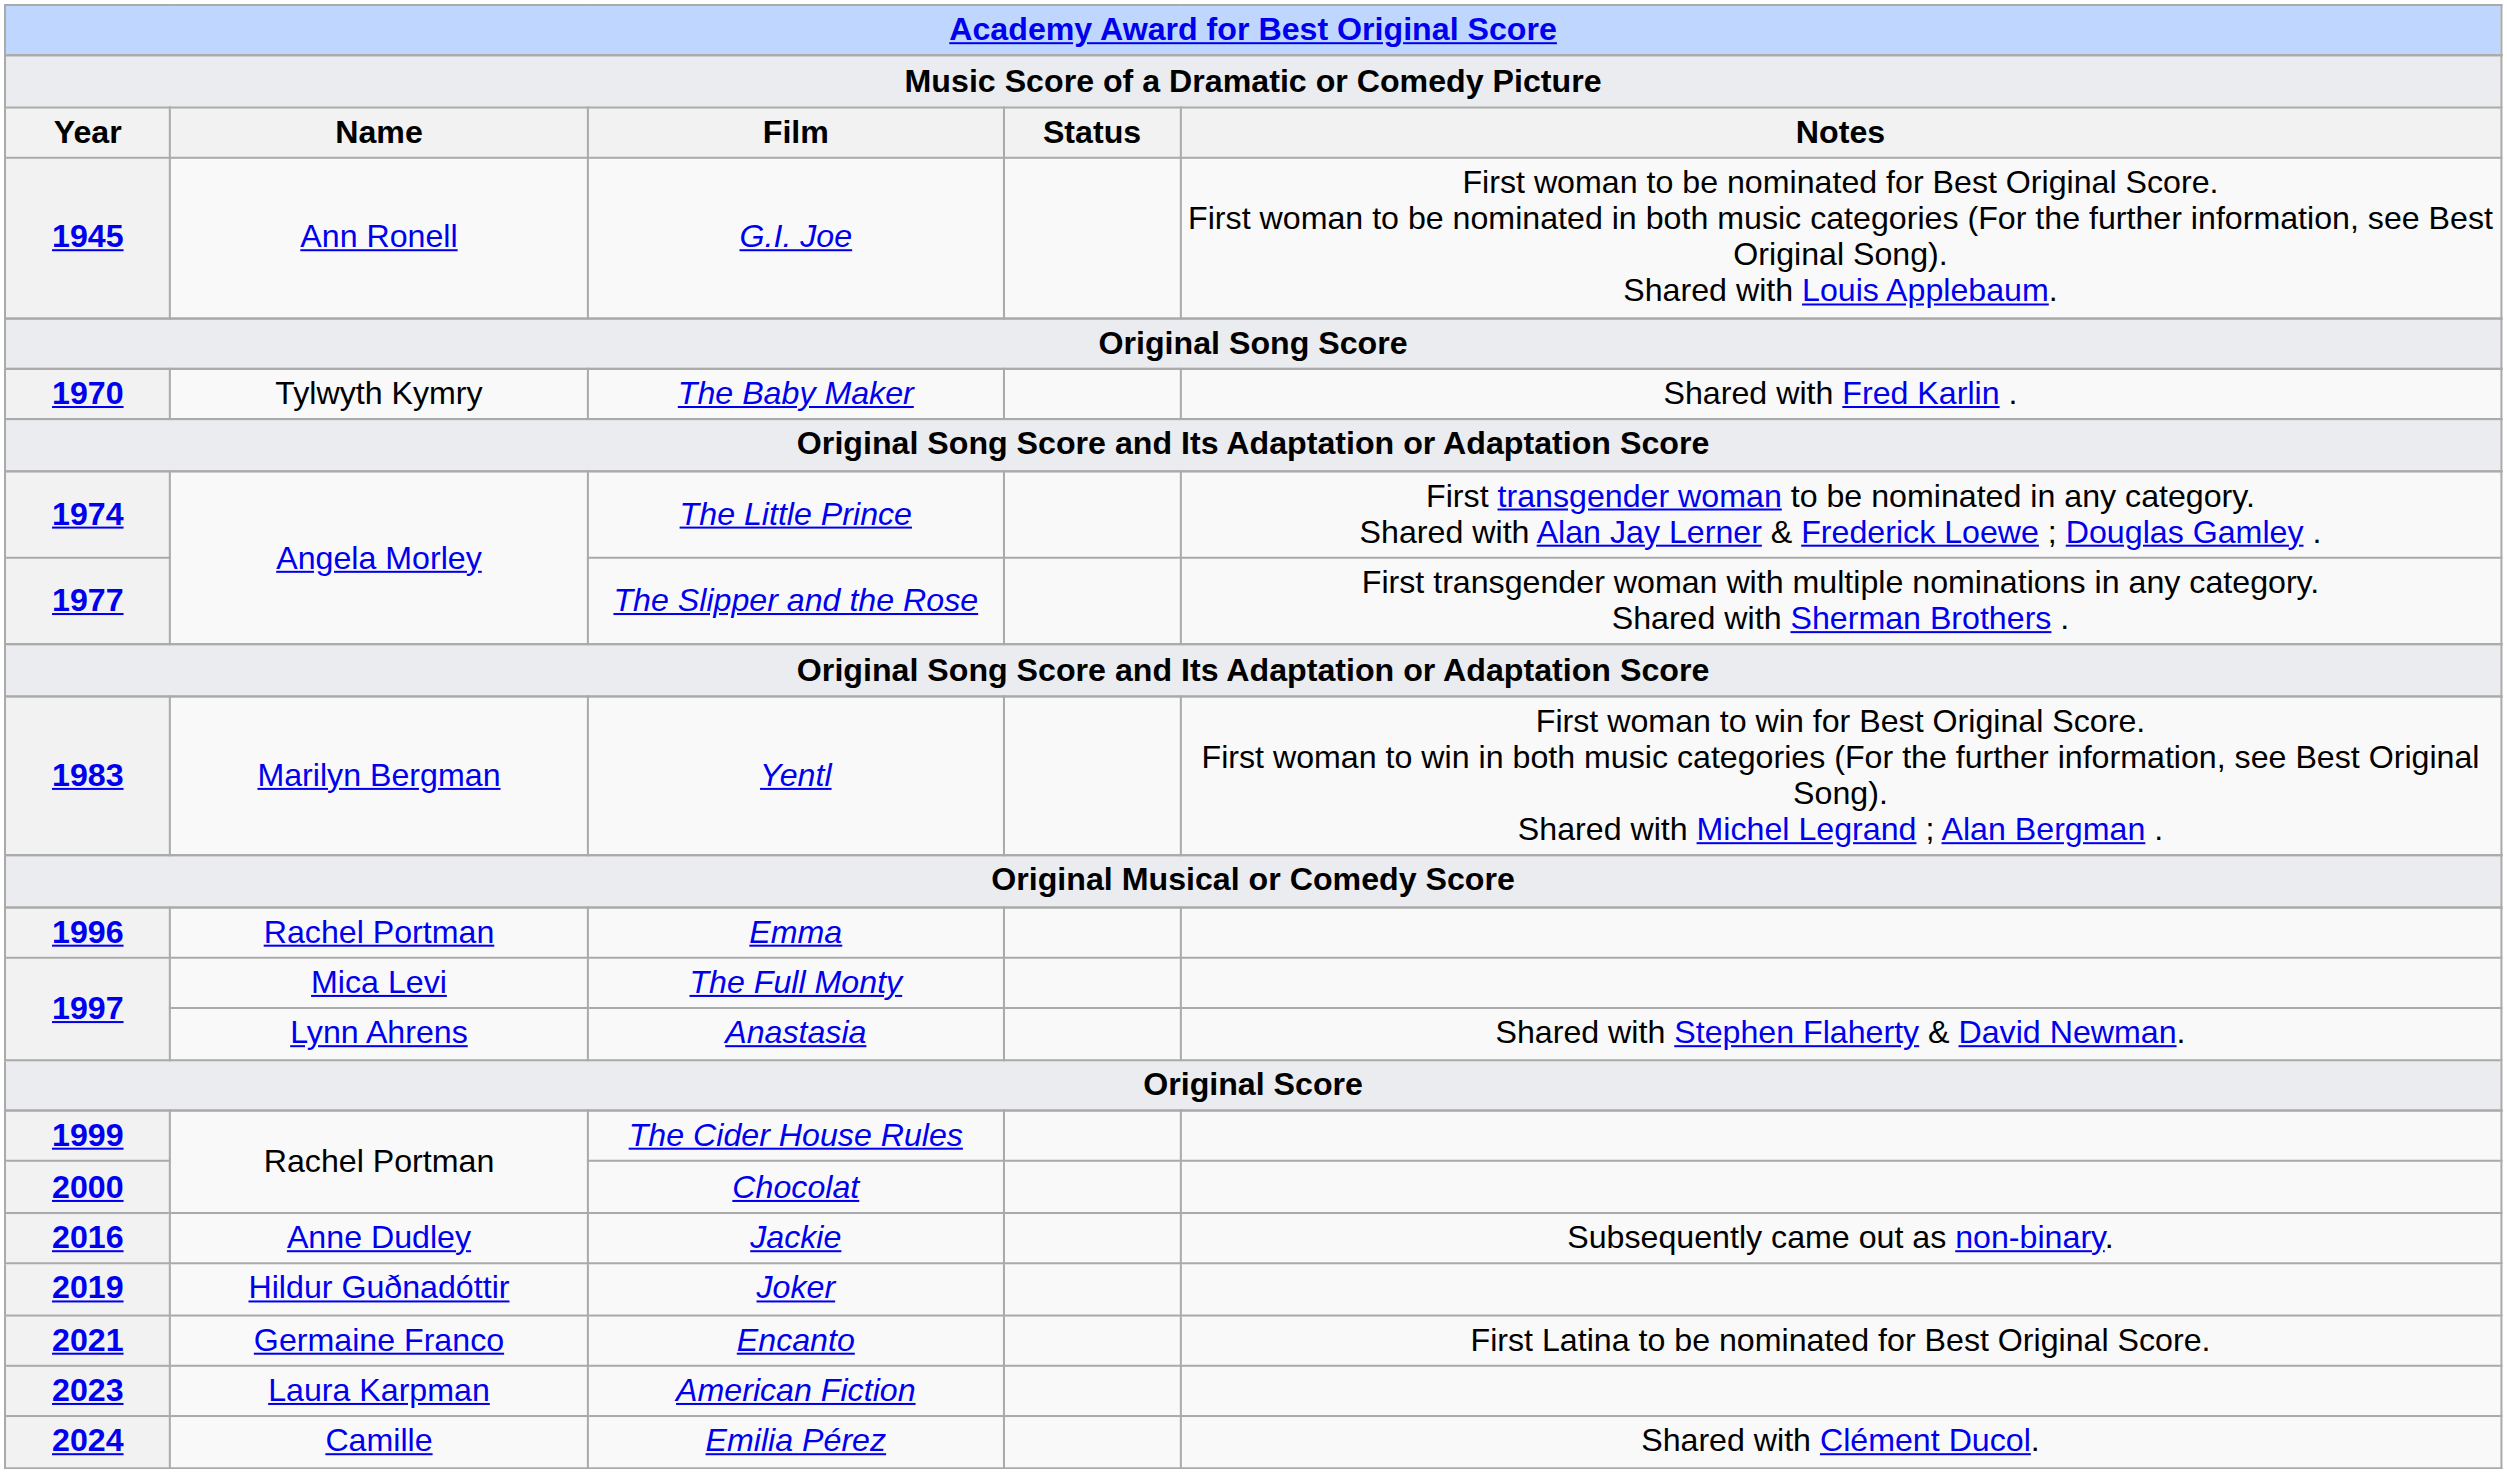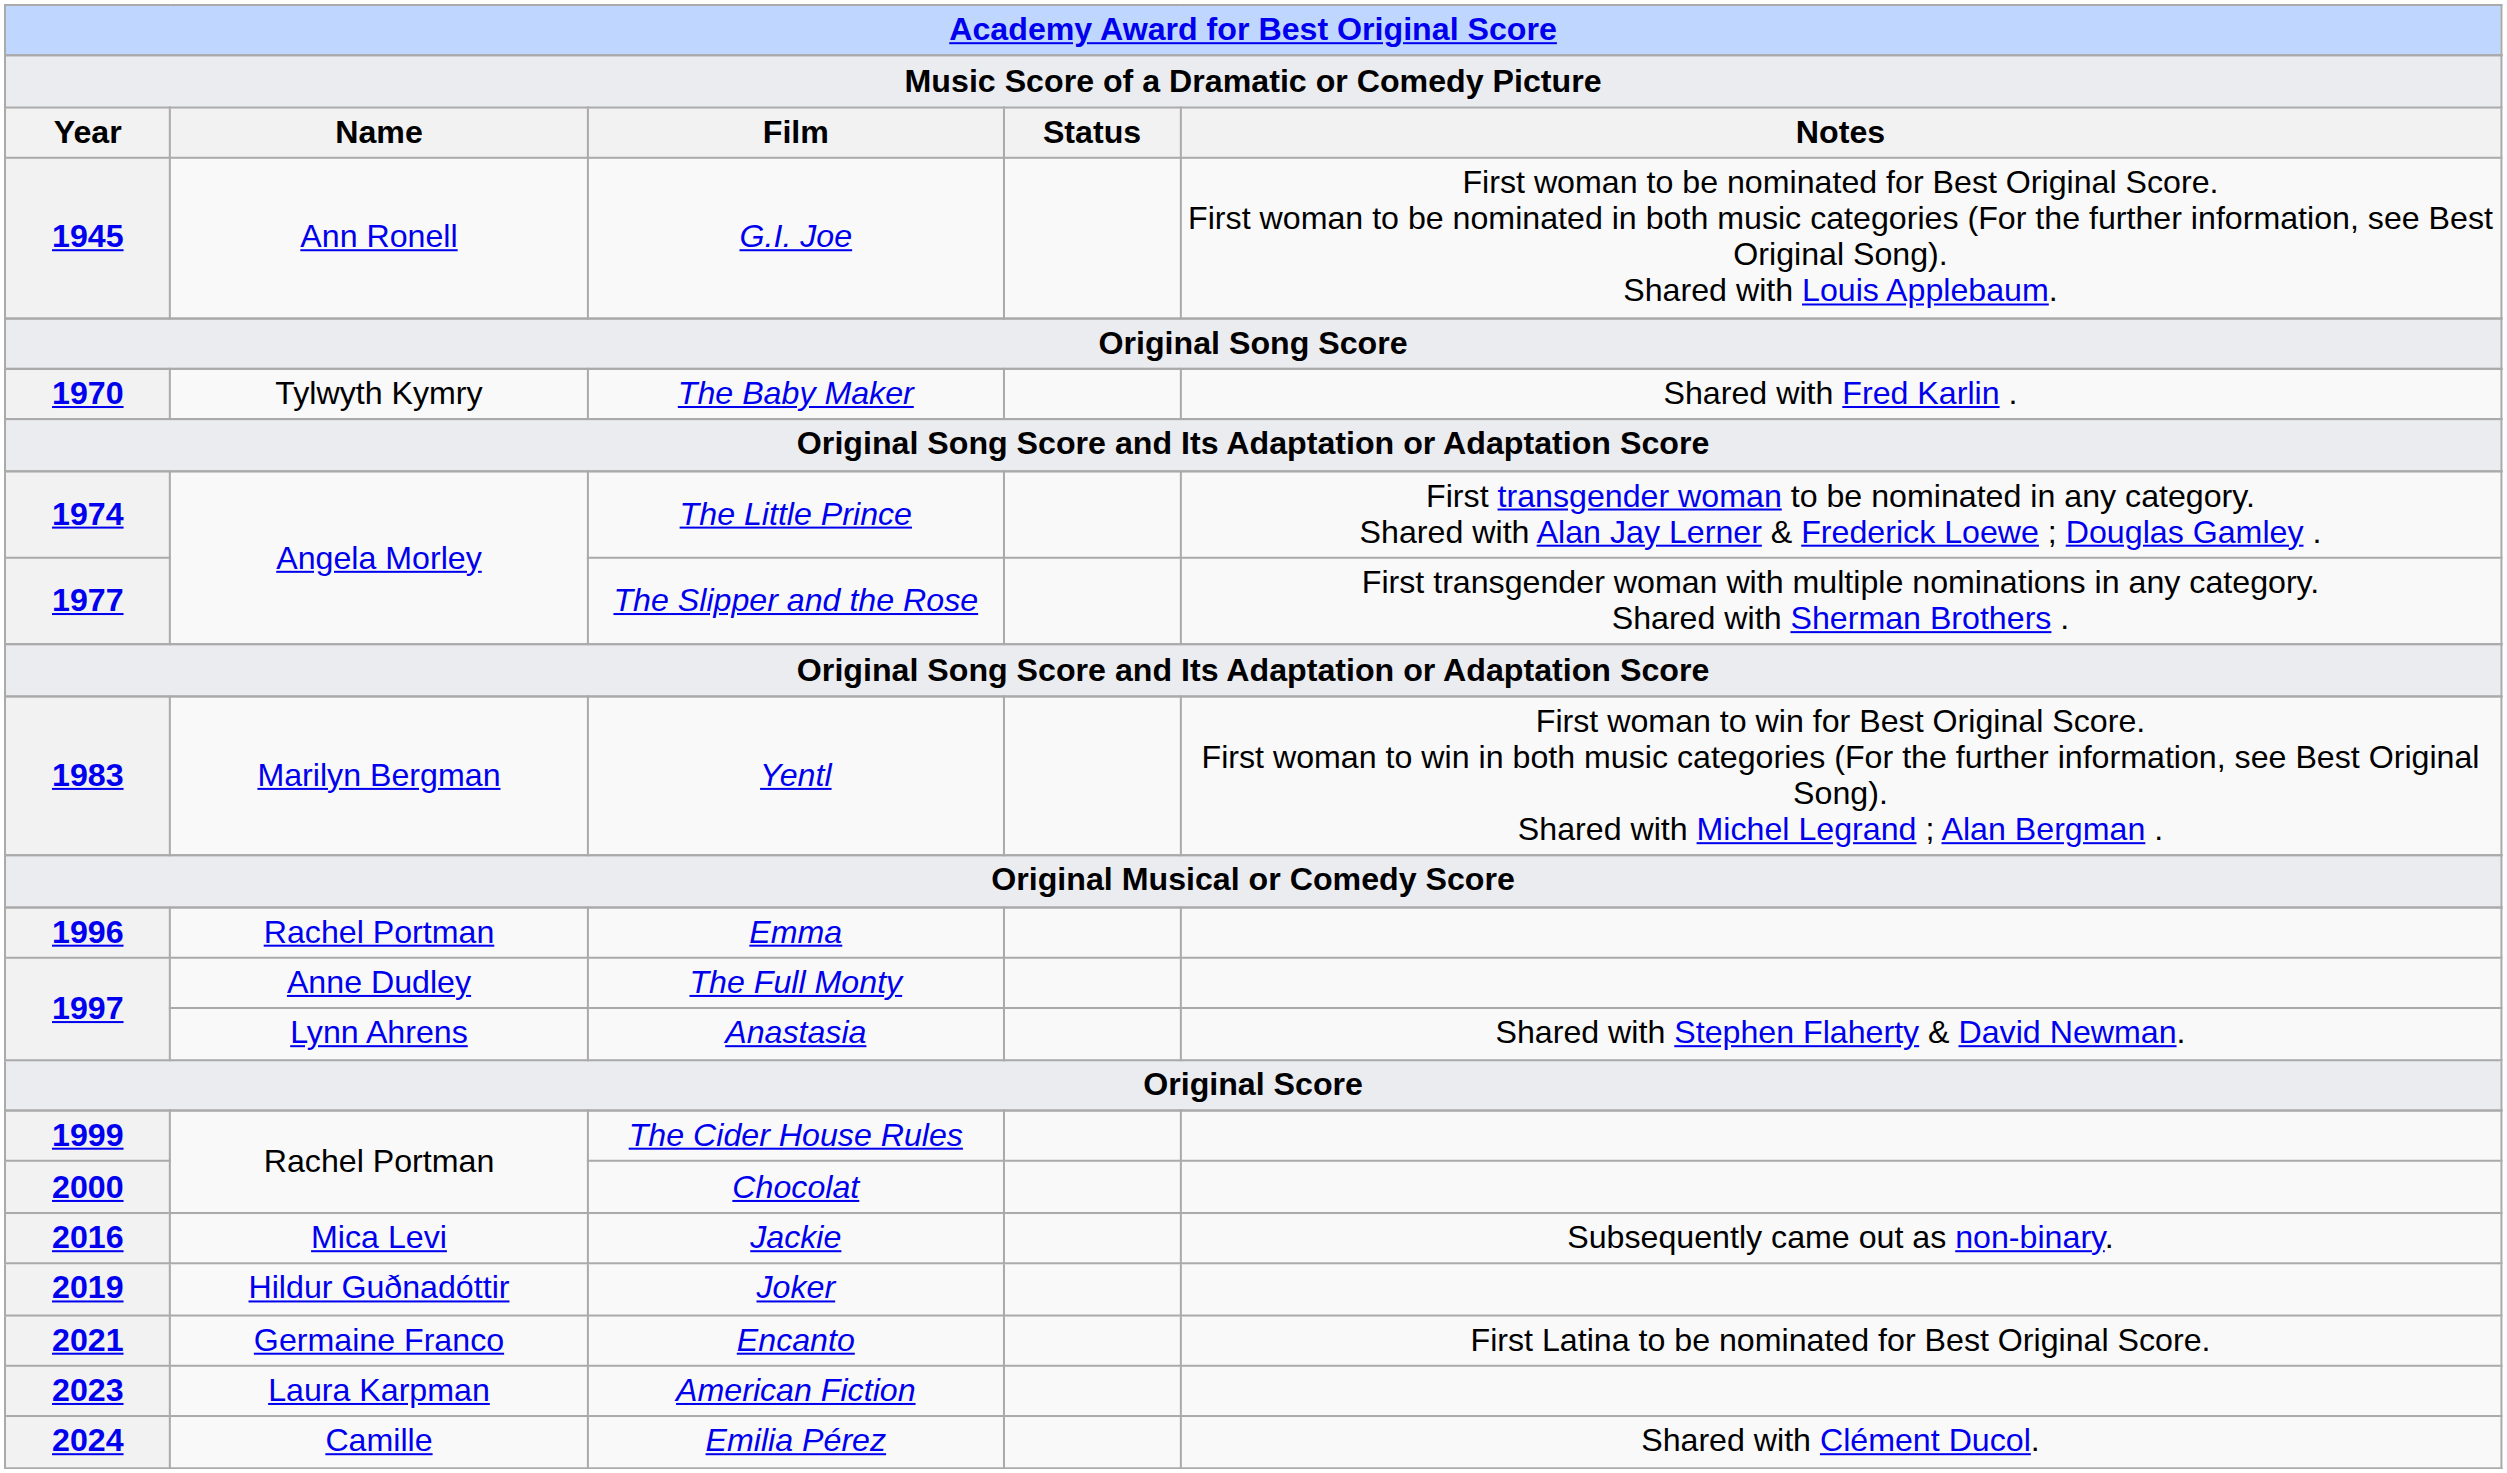The Full Monty | column 2: Mica Levi -> Anne Dudley
Jackie | column 2: Anne Dudley -> Mica Levi
